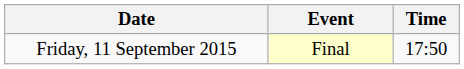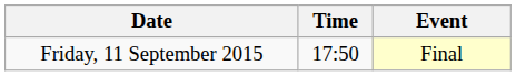columns swapped: Time <-> Event
